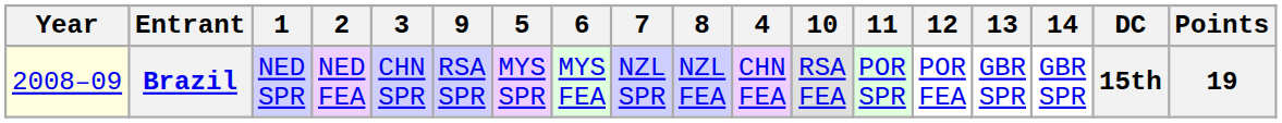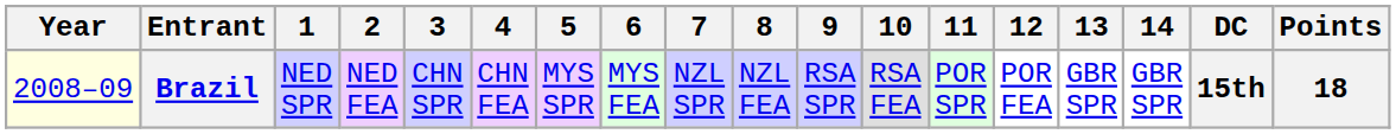columns swapped: 4 <-> 9
Brazil | Points: 19 -> 18
